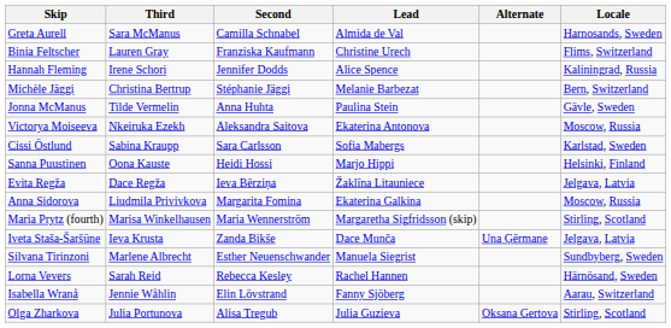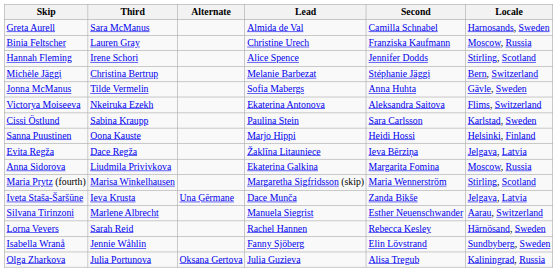columns swapped: Second <-> Alternate
Binia Feltscher | Locale: Flims, Switzerland -> Moscow, Russia
Hannah Fleming | Locale: Kaliningrad, Russia -> Stirling, Scotland
Jonna McManus | Lead: Paulina Stein -> Sofia Mabergs
Victorya Moiseeva | Locale: Moscow, Russia -> Flims, Switzerland
Cissi Östlund | Lead: Sofia Mabergs -> Paulina Stein
Silvana Tirinzoni | Locale: Sundbyberg, Sweden -> Aarau, Switzerland
Isabella Wranå | Locale: Aarau, Switzerland -> Sundbyberg, Sweden
Olga Zharkova | Locale: Stirling, Scotland -> Kaliningrad, Russia
